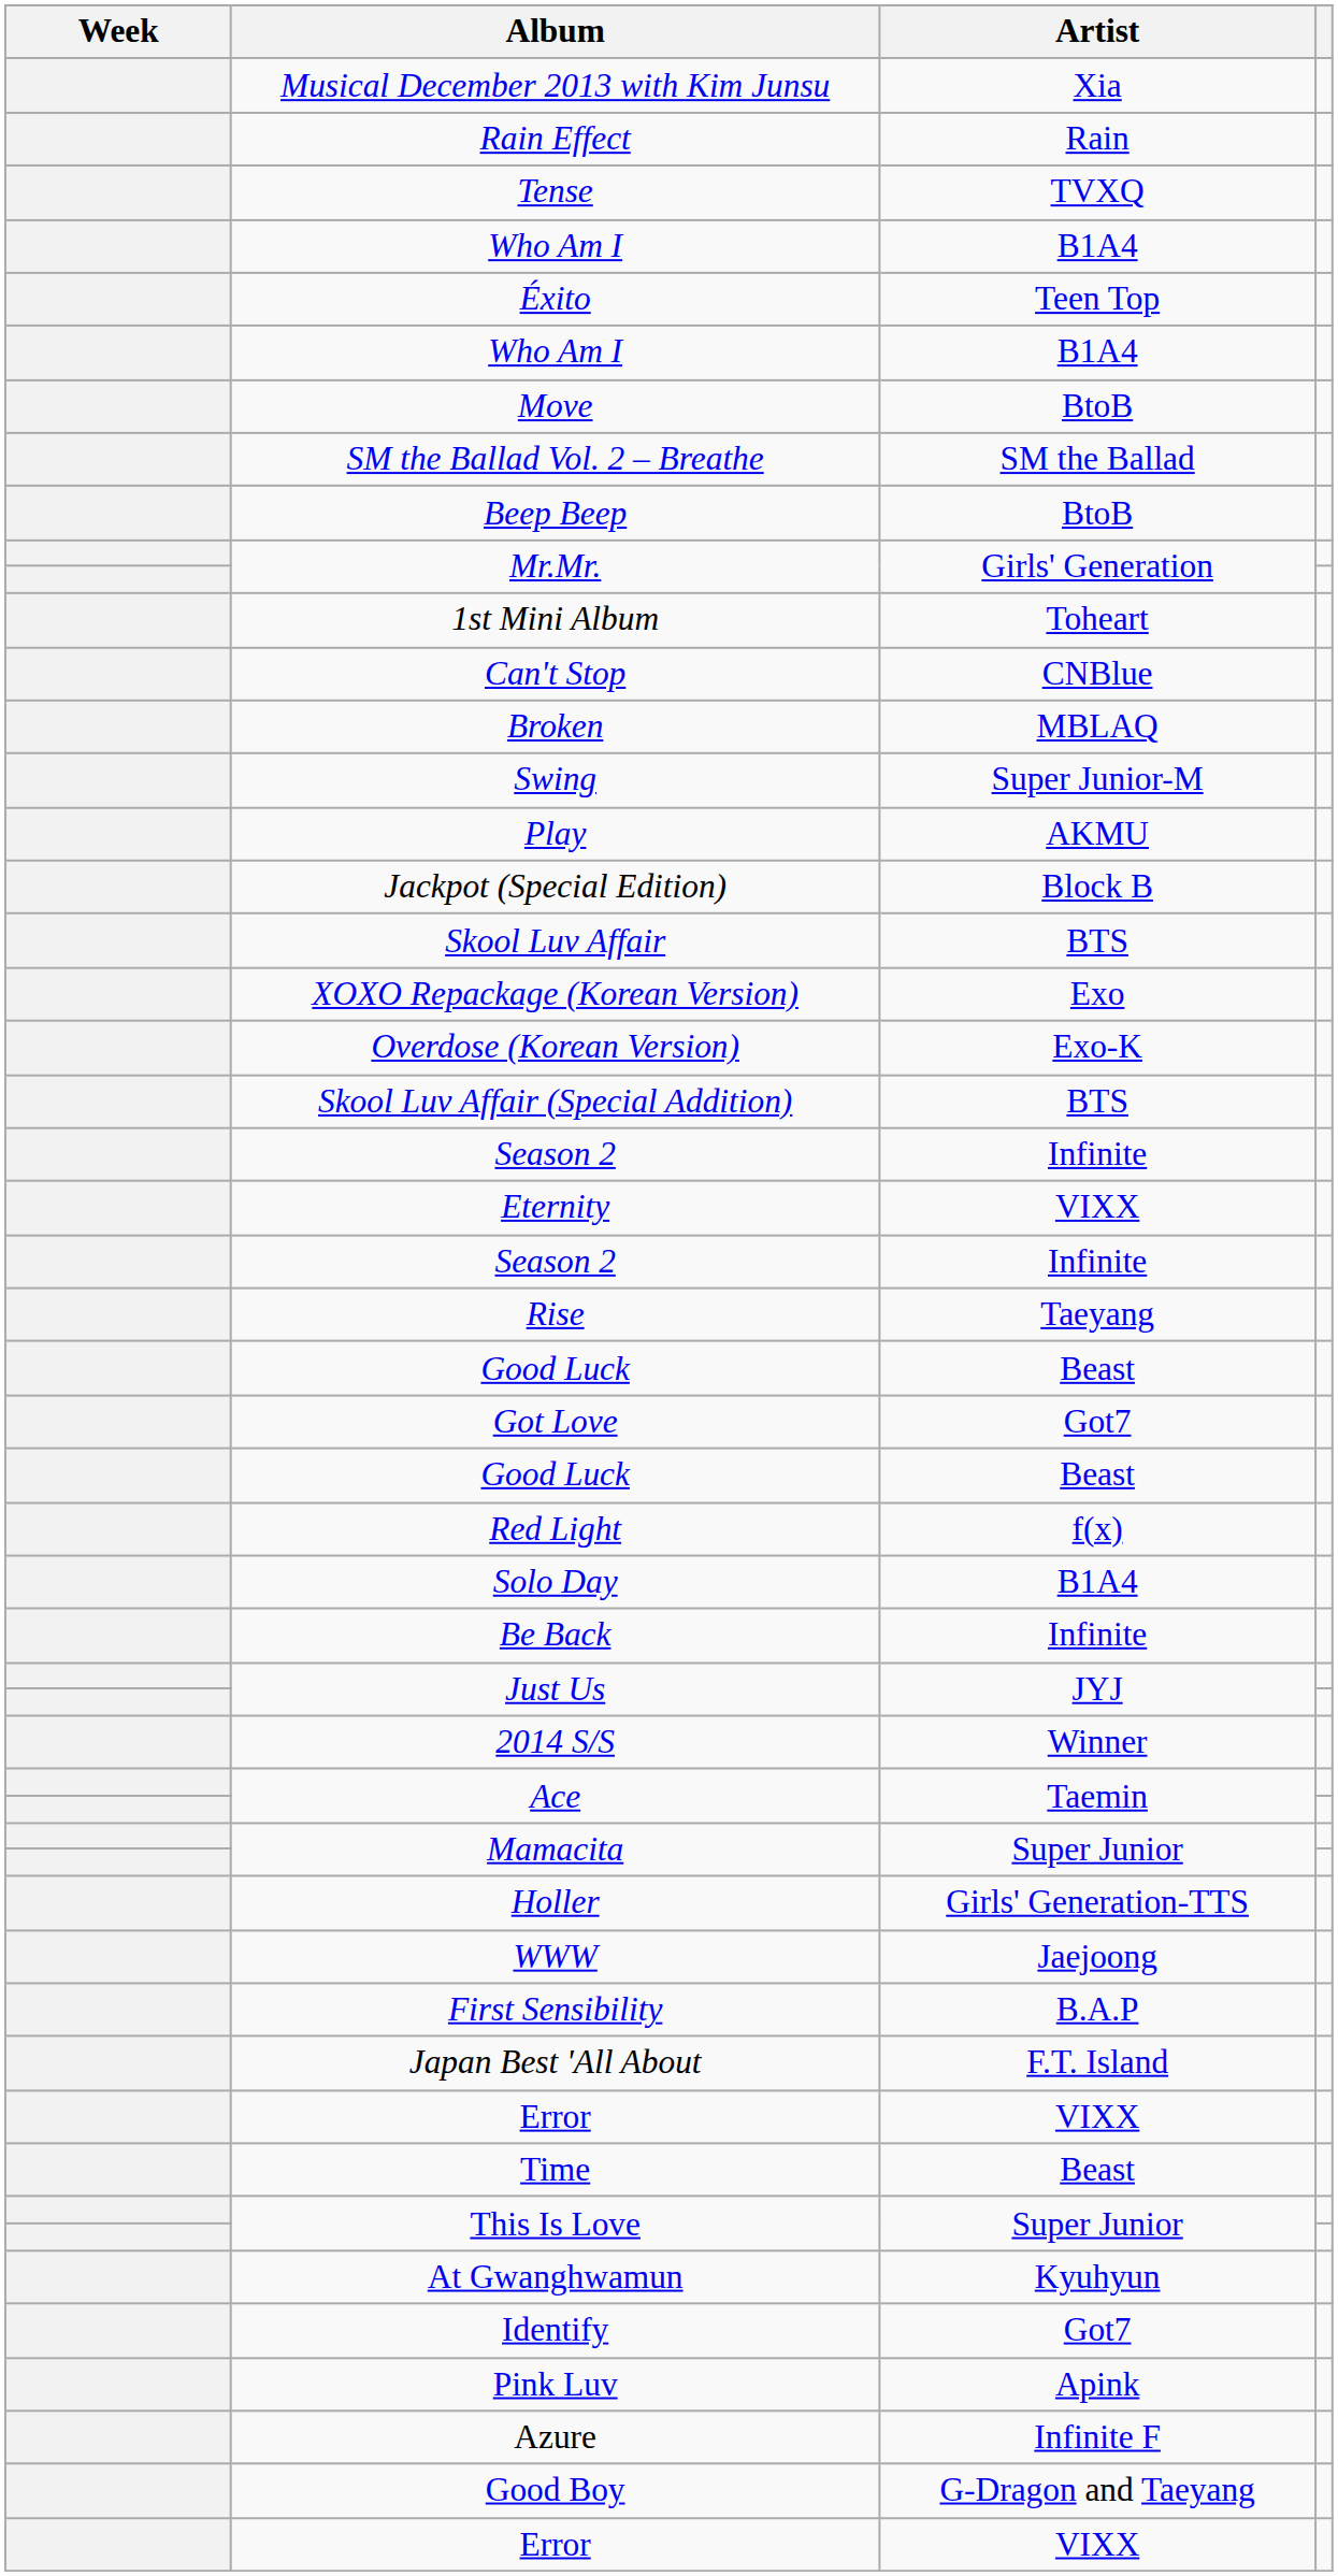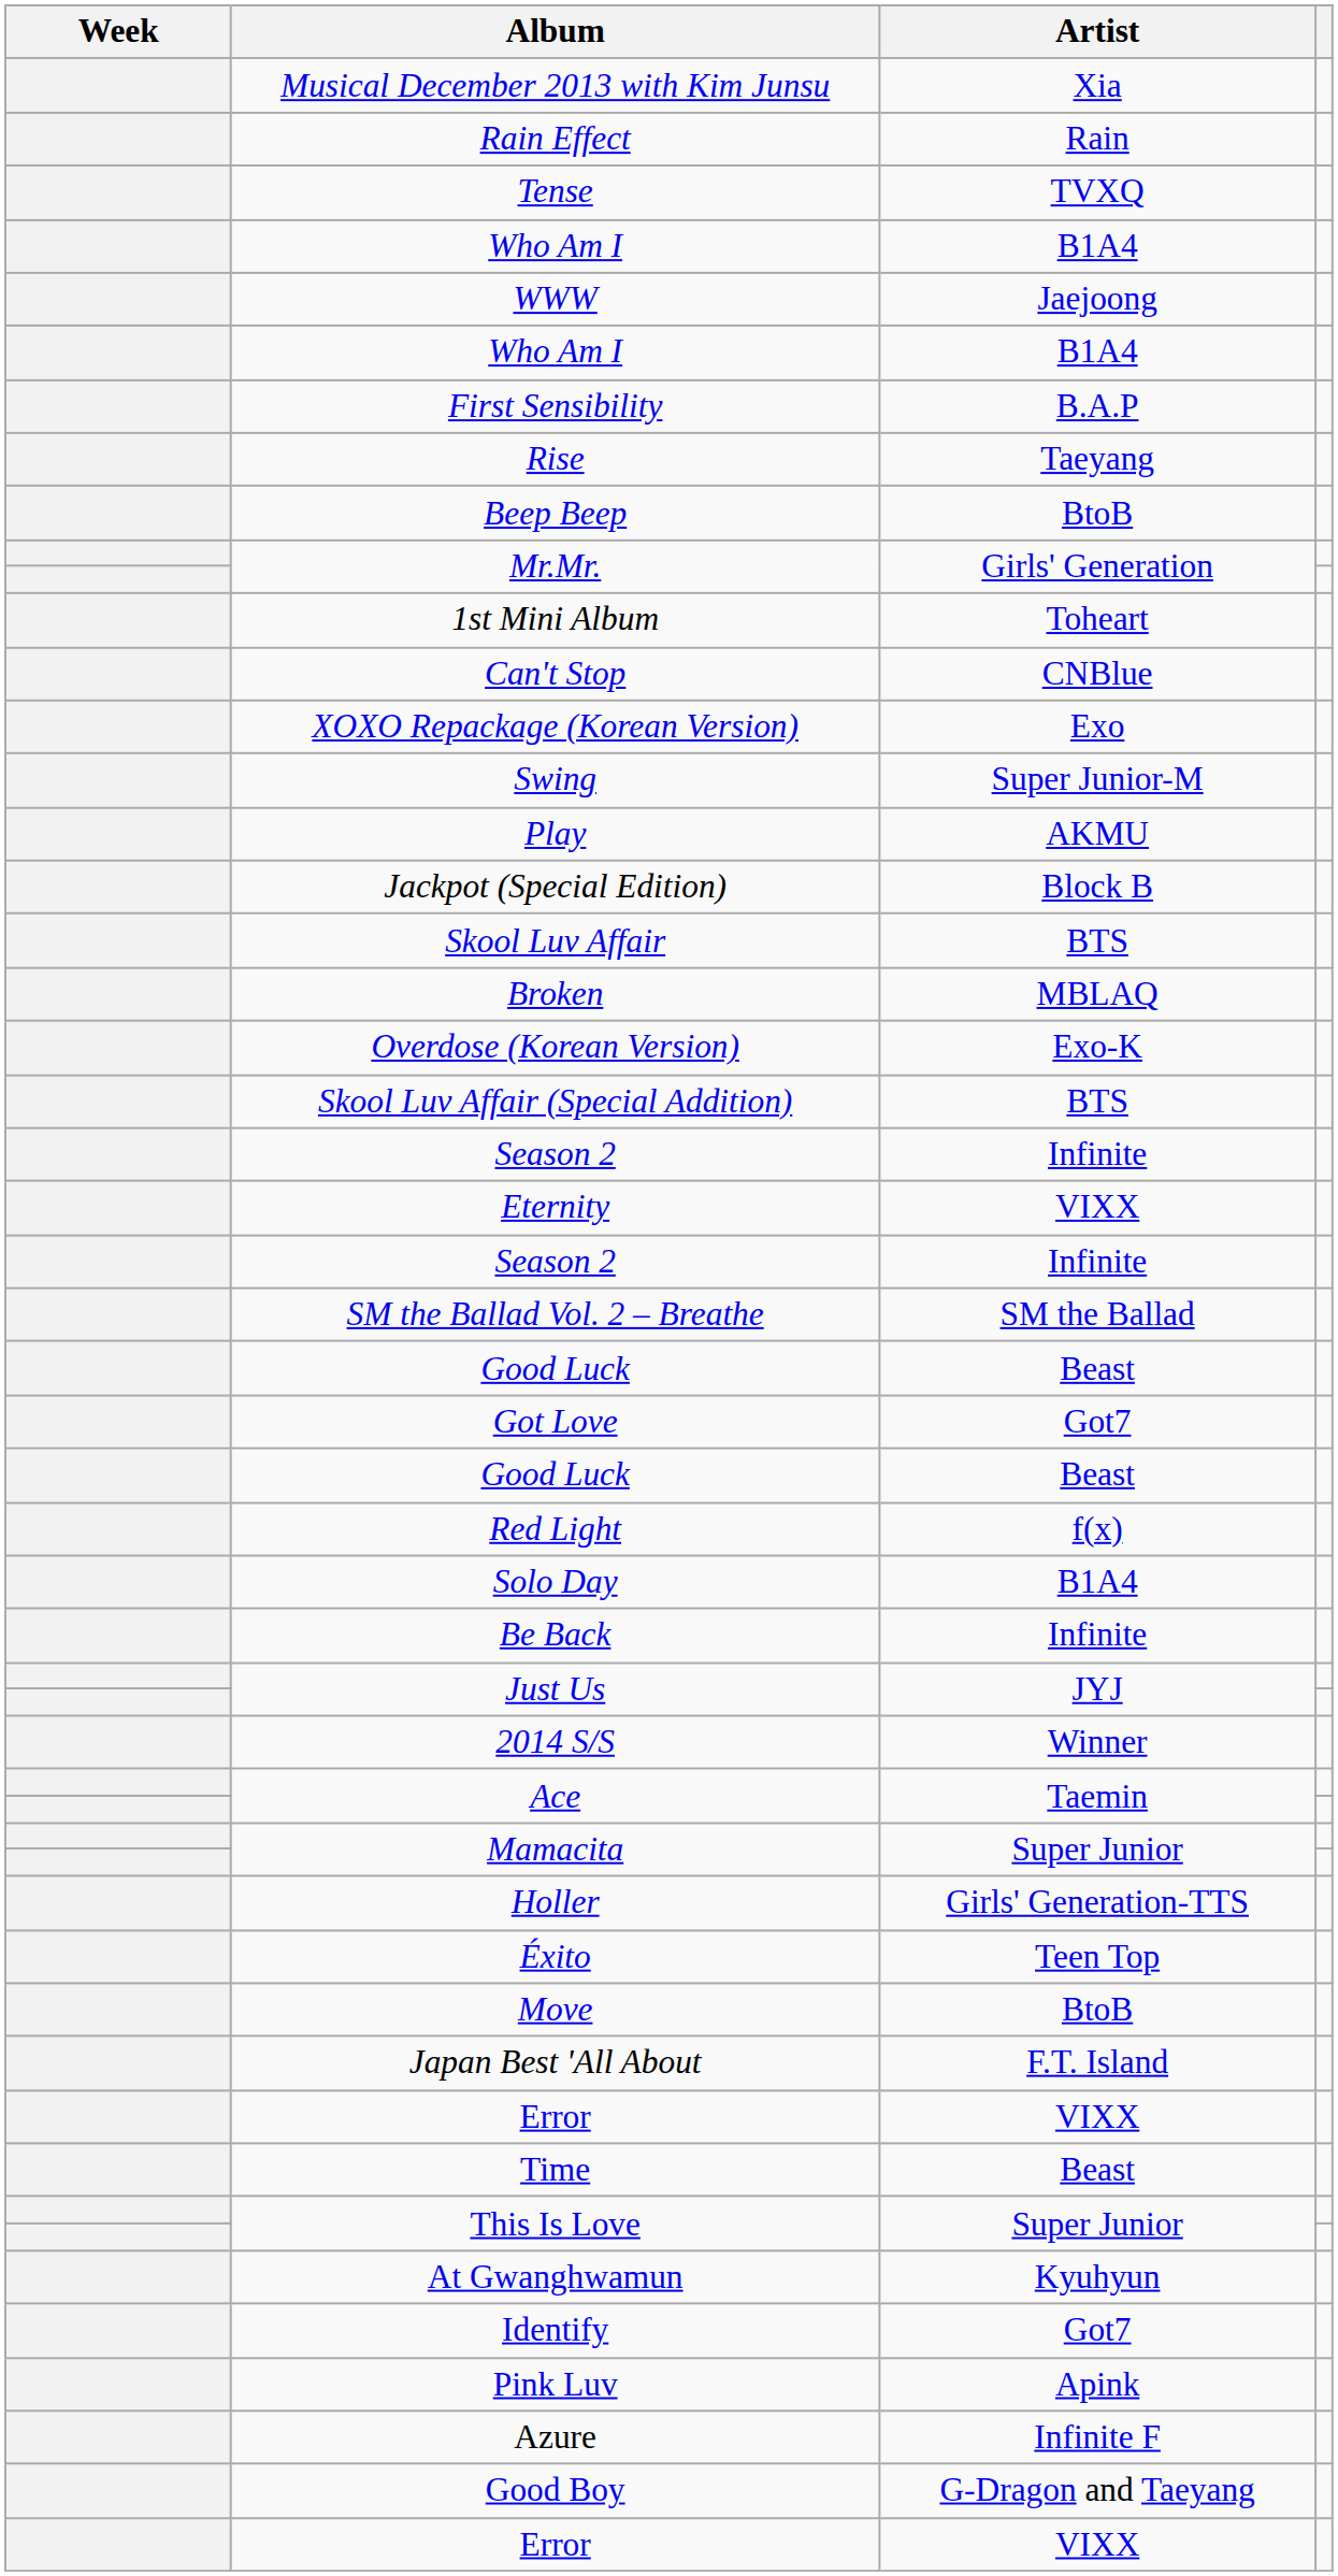rows swapped: WWW <-> Éxito
rows swapped: First Sensibility <-> Move
rows swapped: SM the Ballad Vol. 2 – Breathe <-> Rise
rows swapped: Broken <-> XOXO Repackage (Korean Version)
